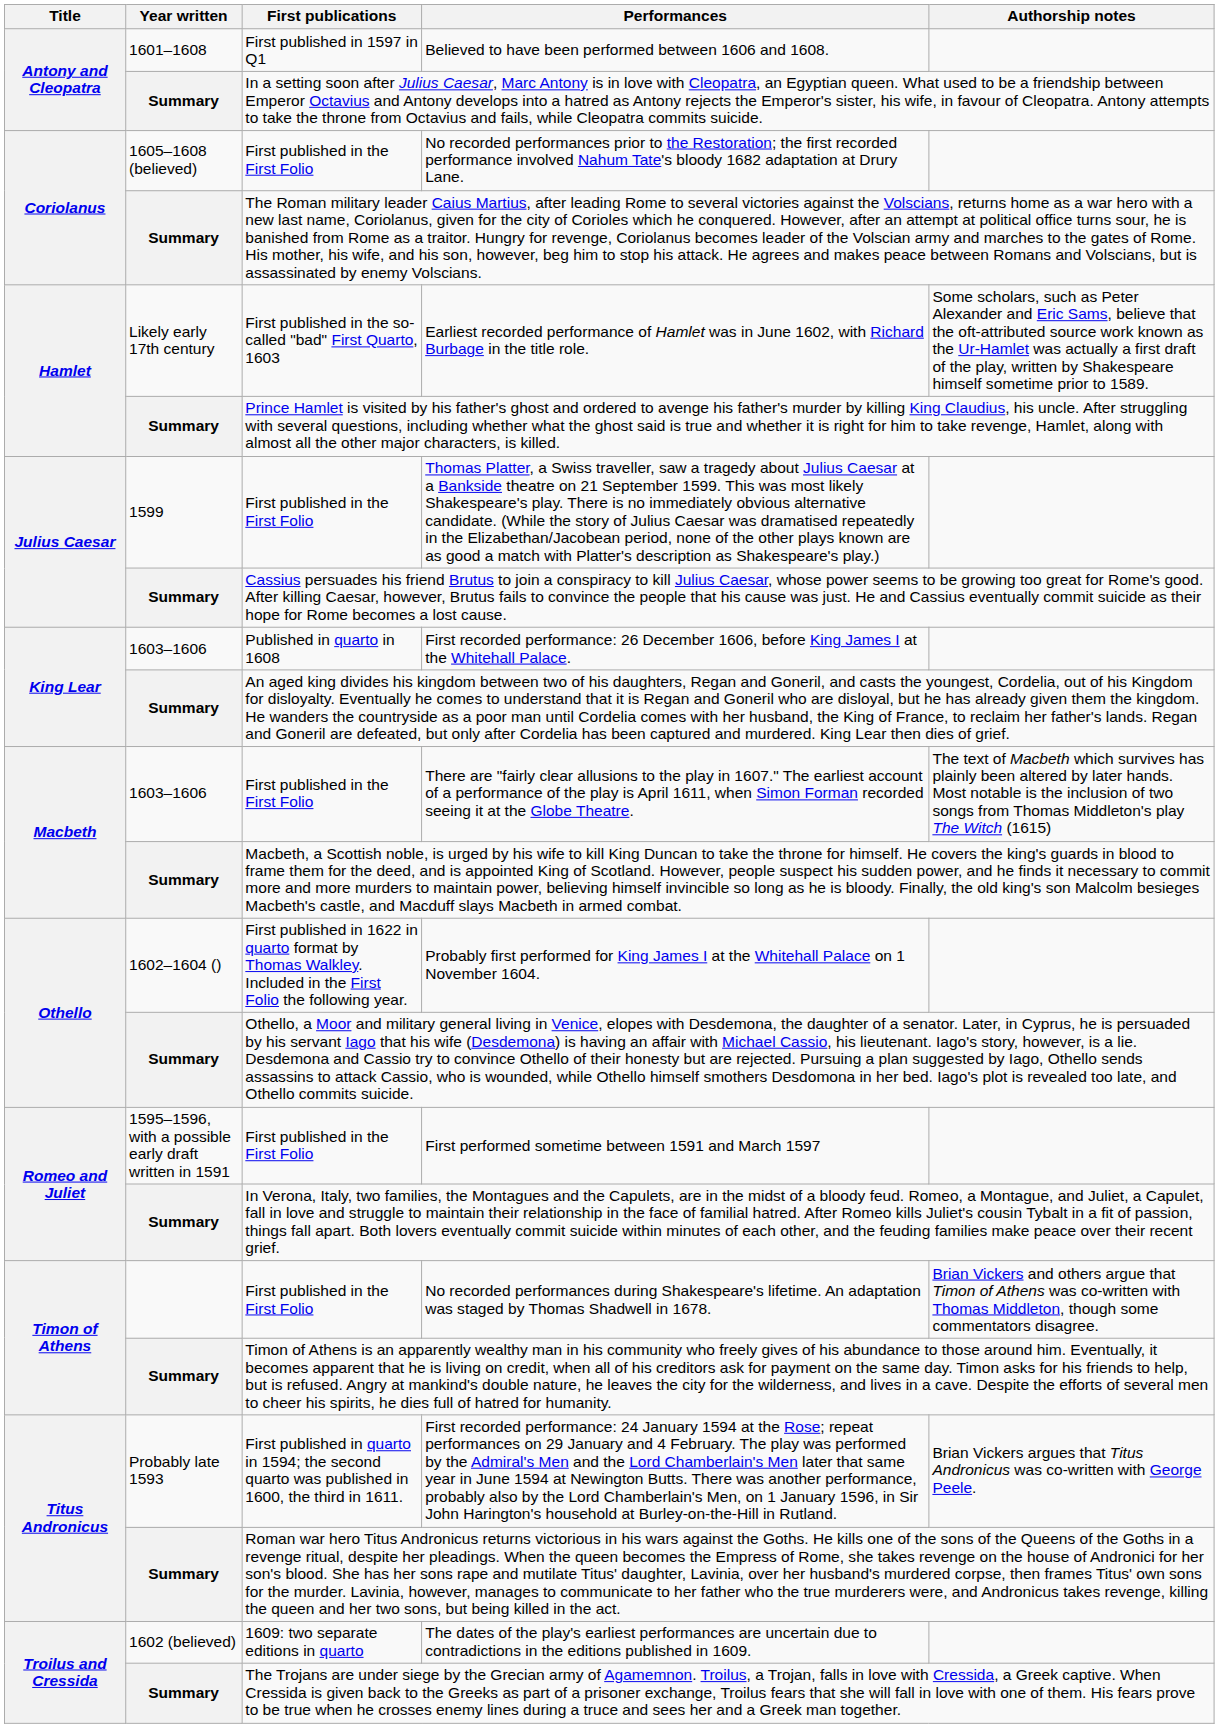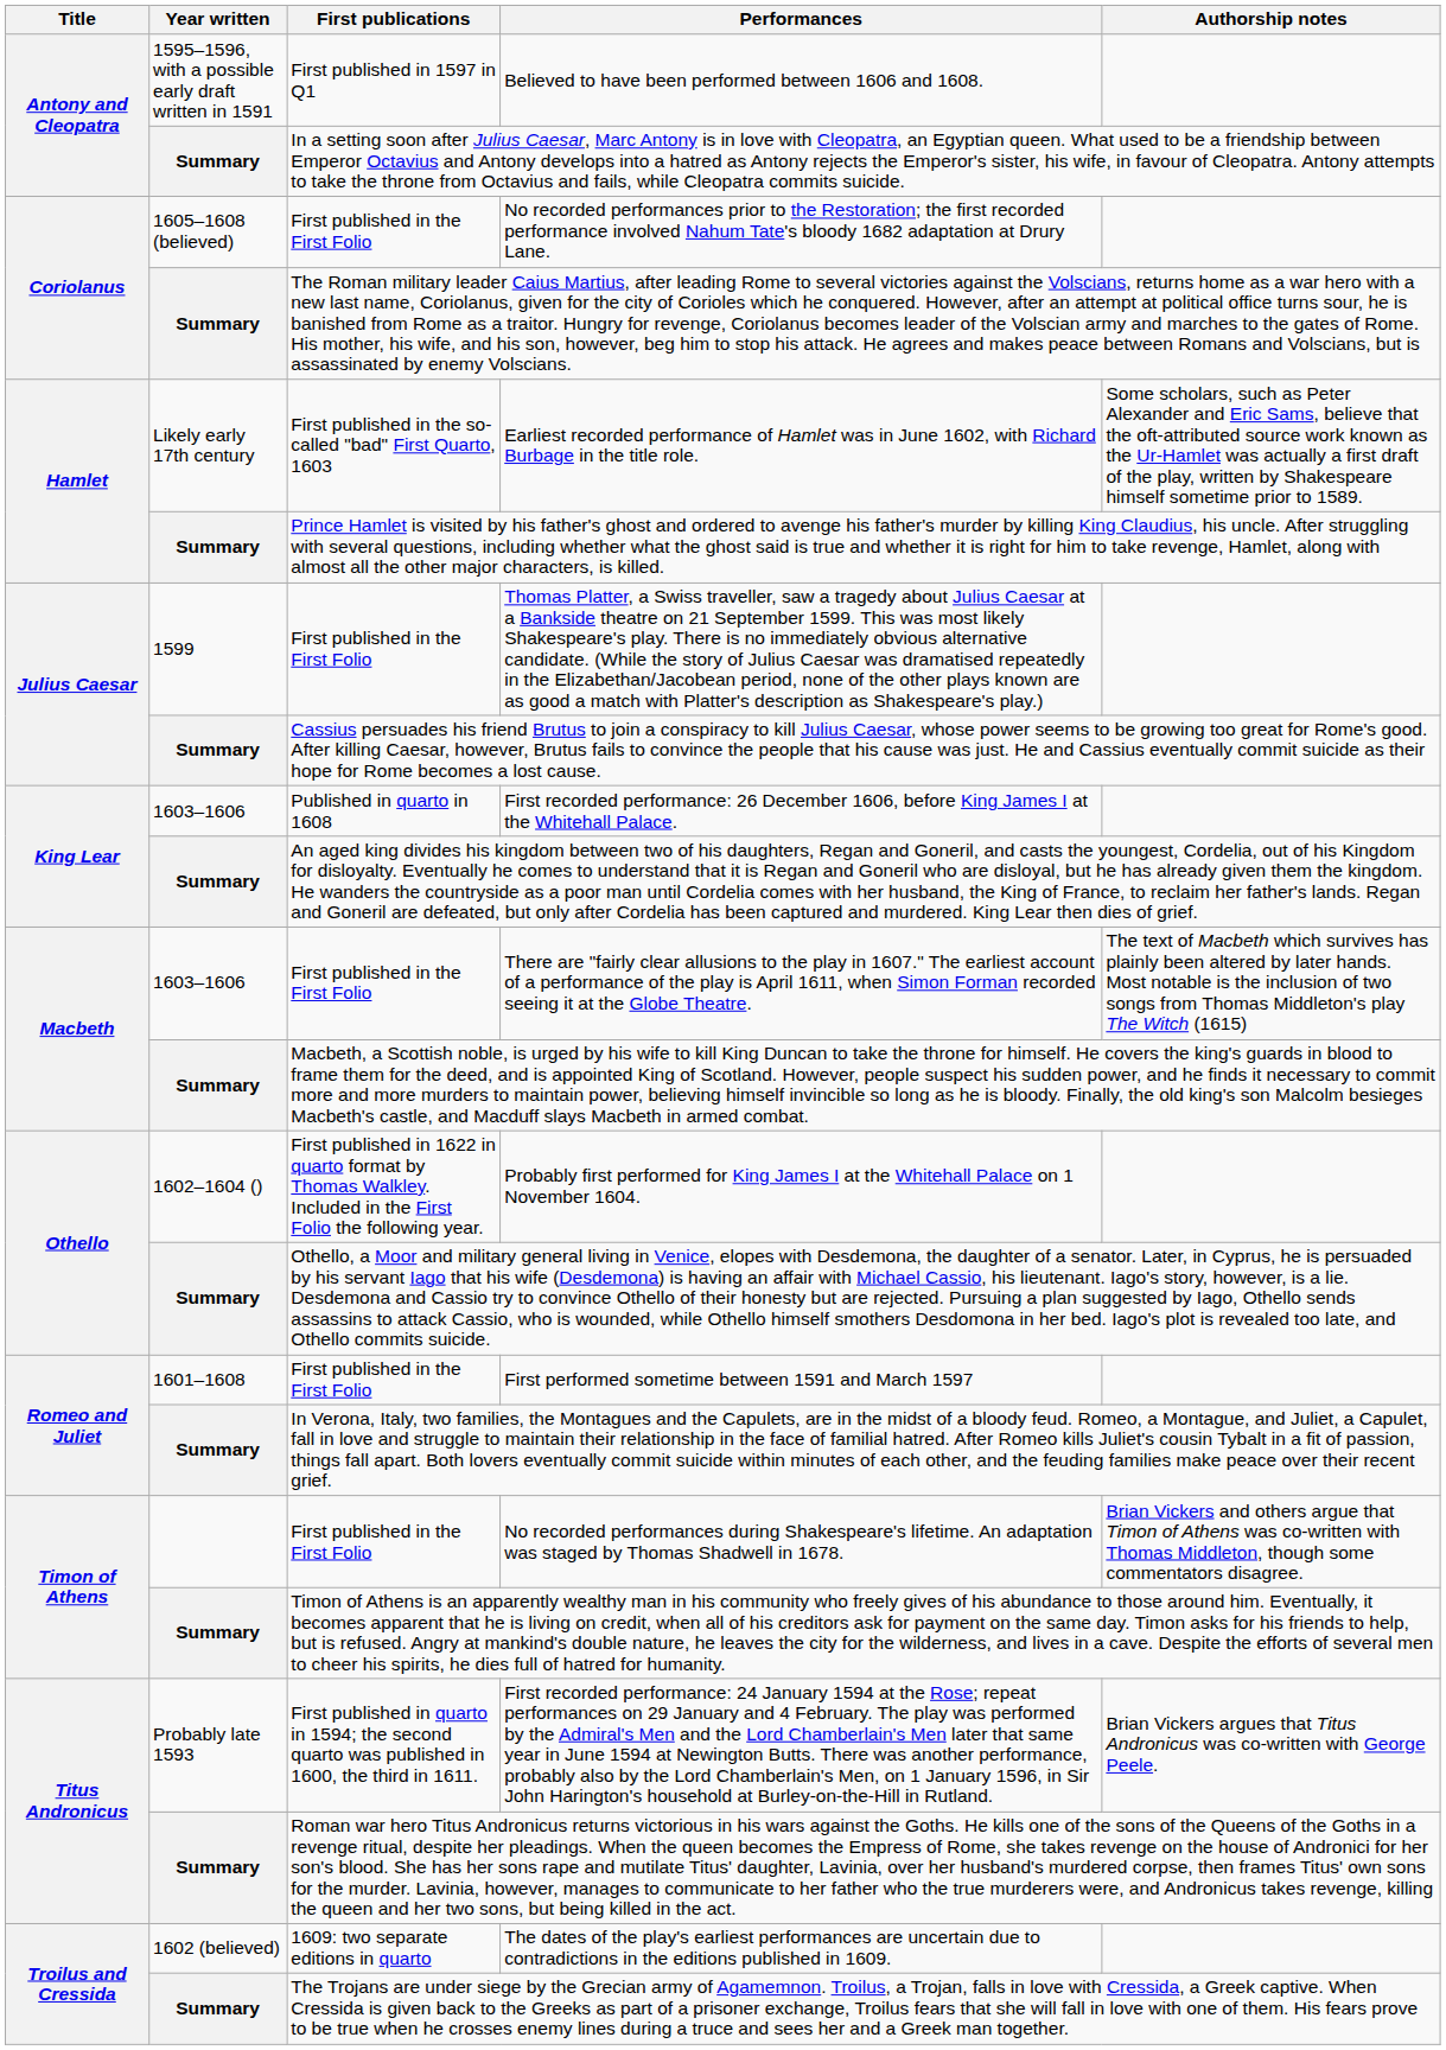Believed to have been performed between 1606 and 1608. | Year written: 1601–1608 -> 1595–1596, with a possible early draft written in 1591
First performed sometime between 1591 and March 1597 | Year written: 1595–1596, with a possible early draft written in 1591 -> 1601–1608
